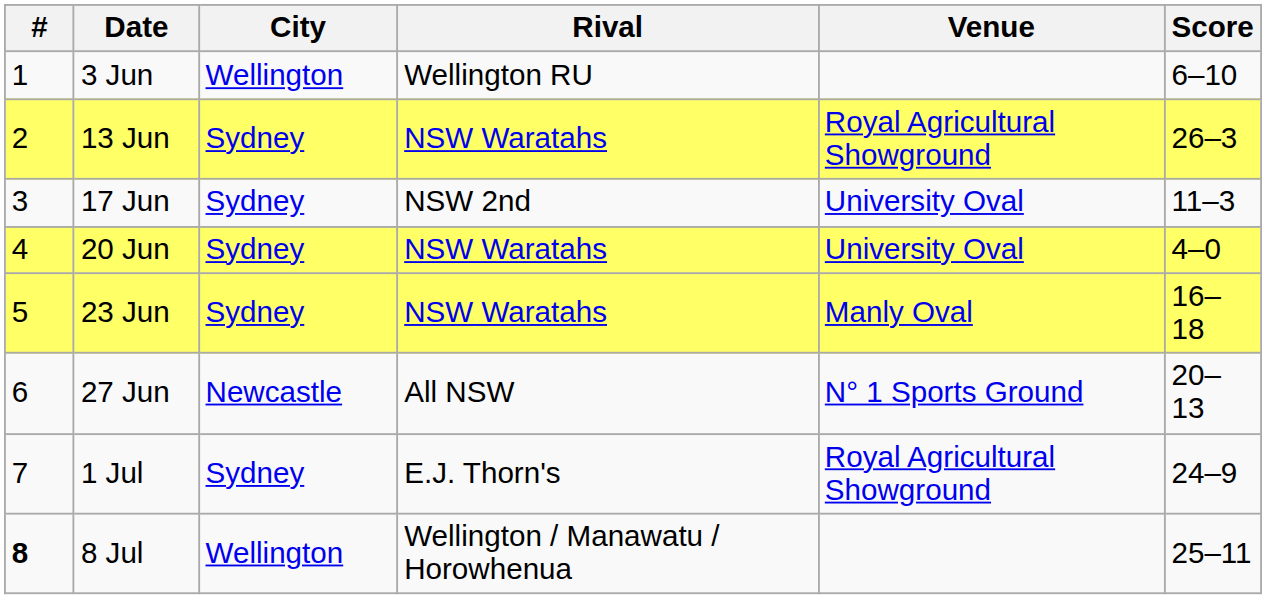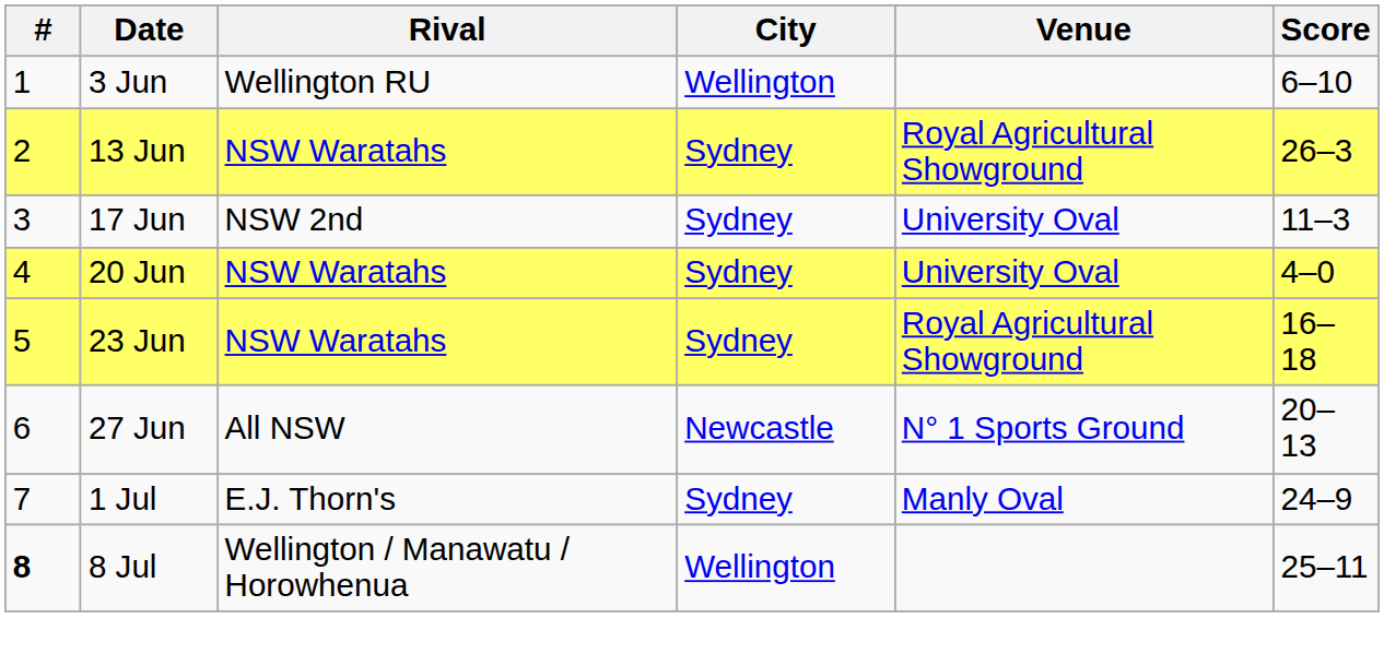columns swapped: Rival <-> City
23 Jun | Venue: Manly Oval -> Royal Agricultural Showground
1 Jul | Venue: Royal Agricultural Showground -> Manly Oval
